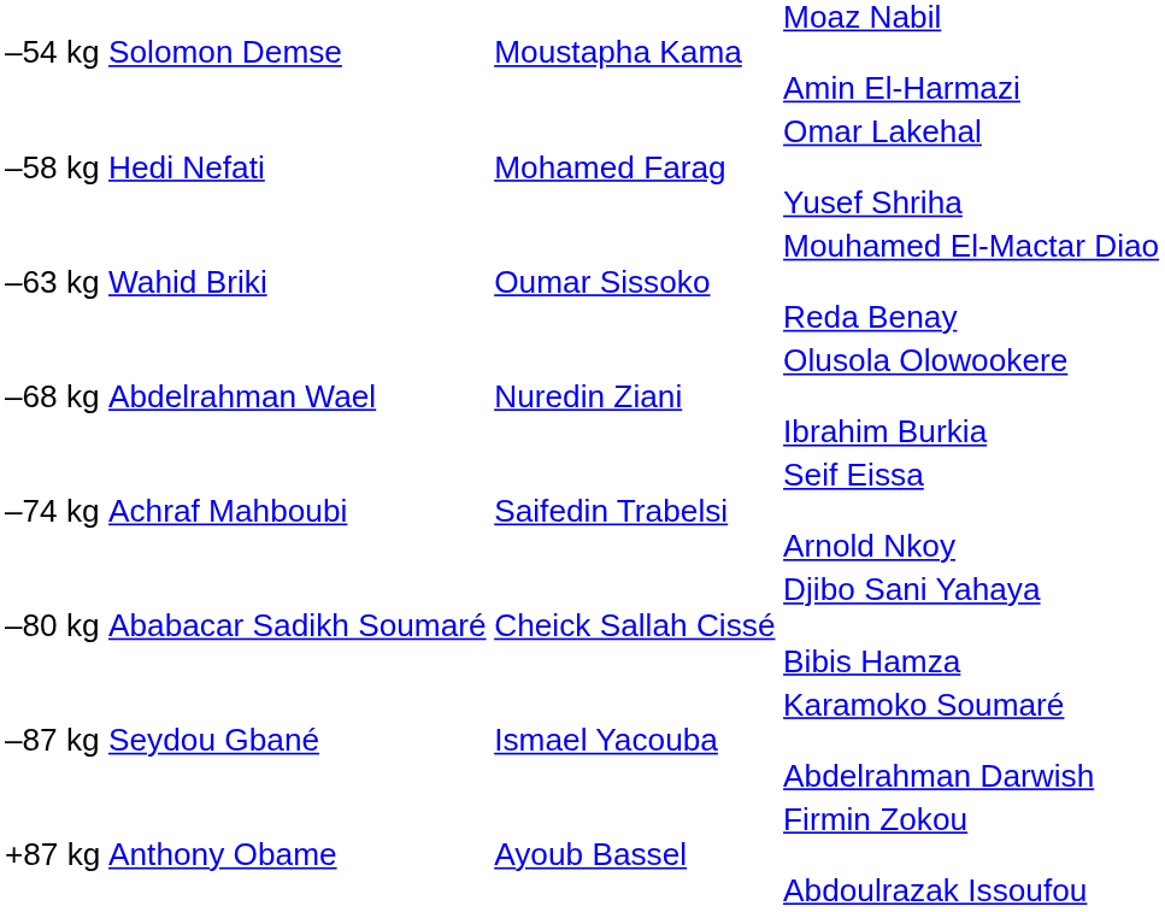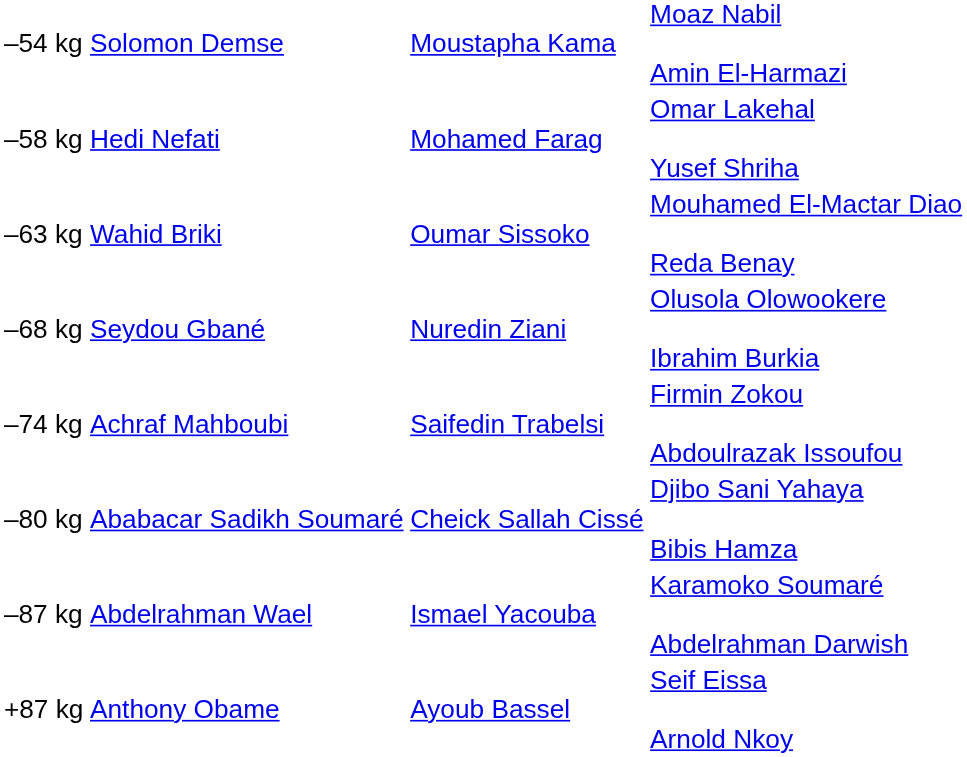–68 kg | column 2: Abdelrahman Wael -> Seydou Gbané
–74 kg | column 4: Seif Eissa Arnold Nkoy -> Firmin Zokou Abdoulrazak Issoufou
–87 kg | column 2: Seydou Gbané -> Abdelrahman Wael
+87 kg | column 4: Firmin Zokou Abdoulrazak Issoufou -> Seif Eissa Arnold Nkoy
